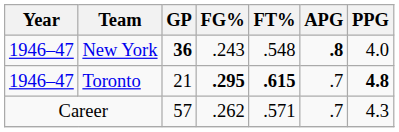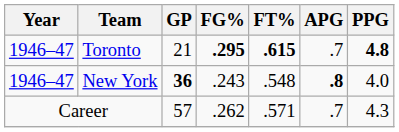rows swapped: New York <-> Toronto
